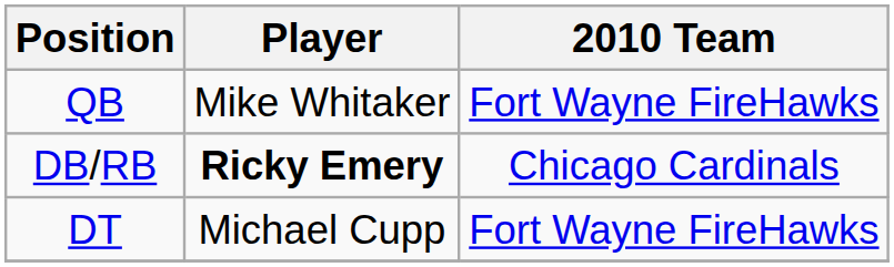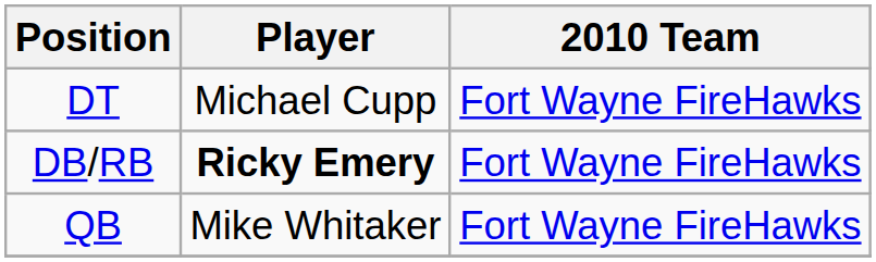rows swapped: QB <-> DT
DB/RB | 2010 Team: Chicago Cardinals -> Fort Wayne FireHawks
